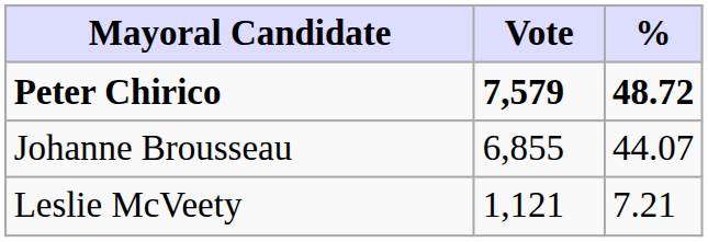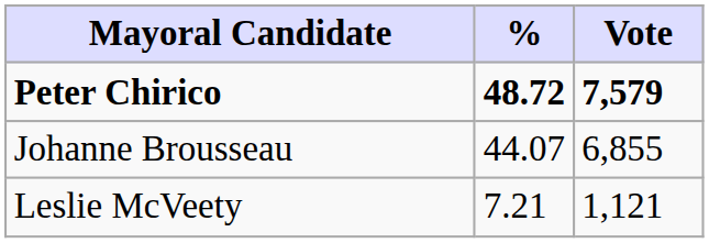columns swapped: Vote <-> %
